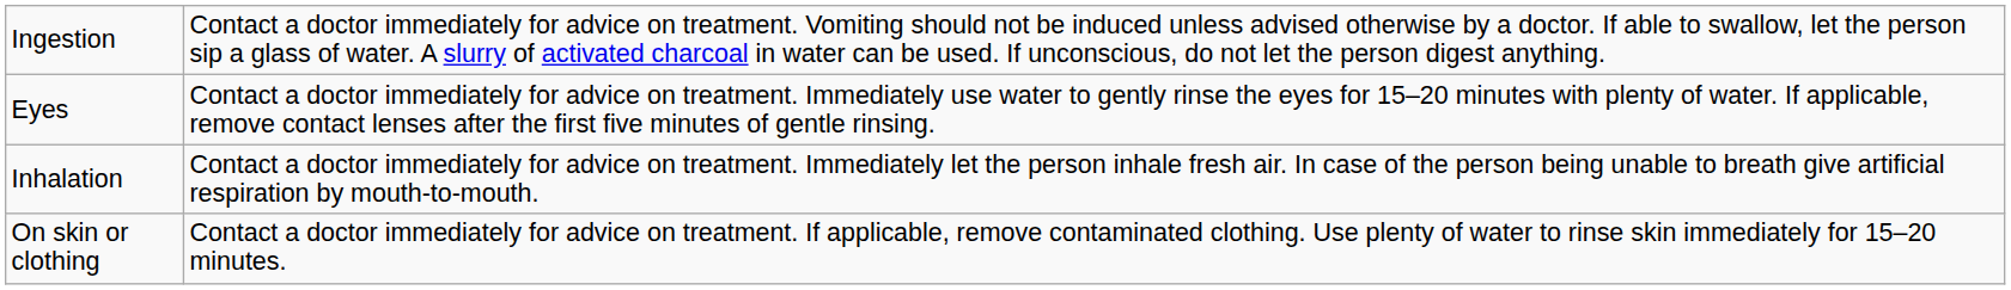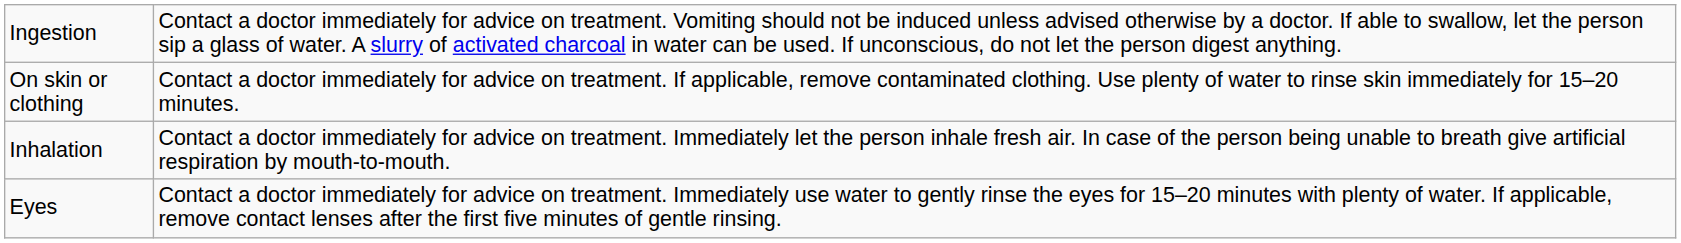rows swapped: On skin or clothing <-> Eyes
